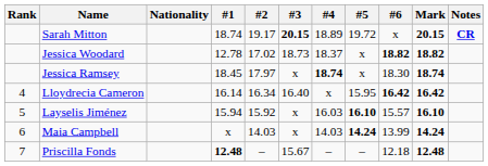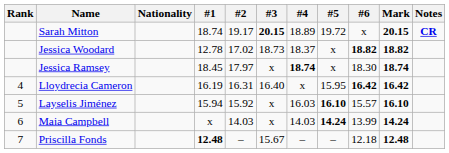Lloydrecia Cameron | #1: 16.14 -> 16.19
Lloydrecia Cameron | #2: 16.34 -> 16.31
